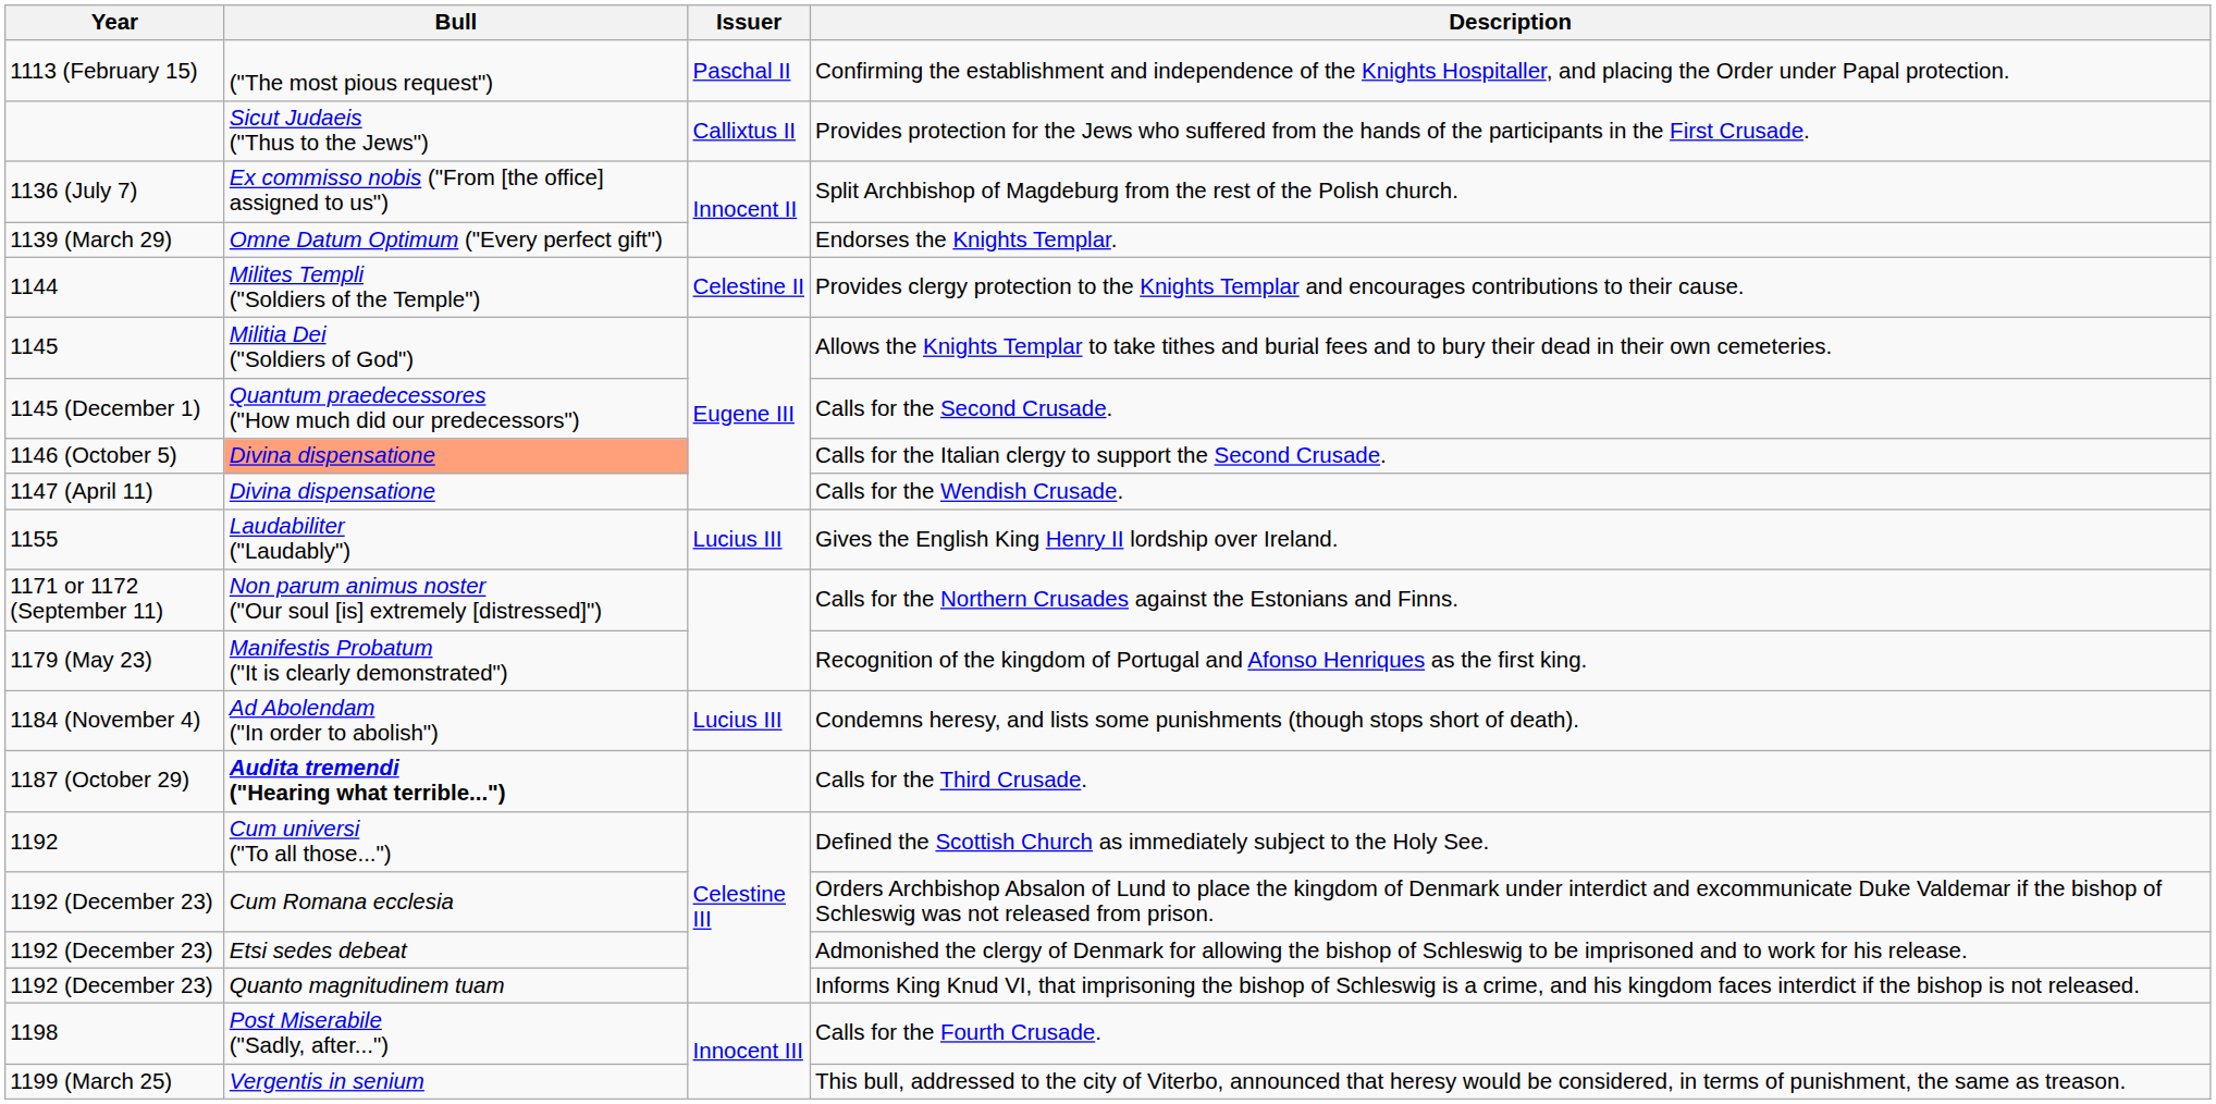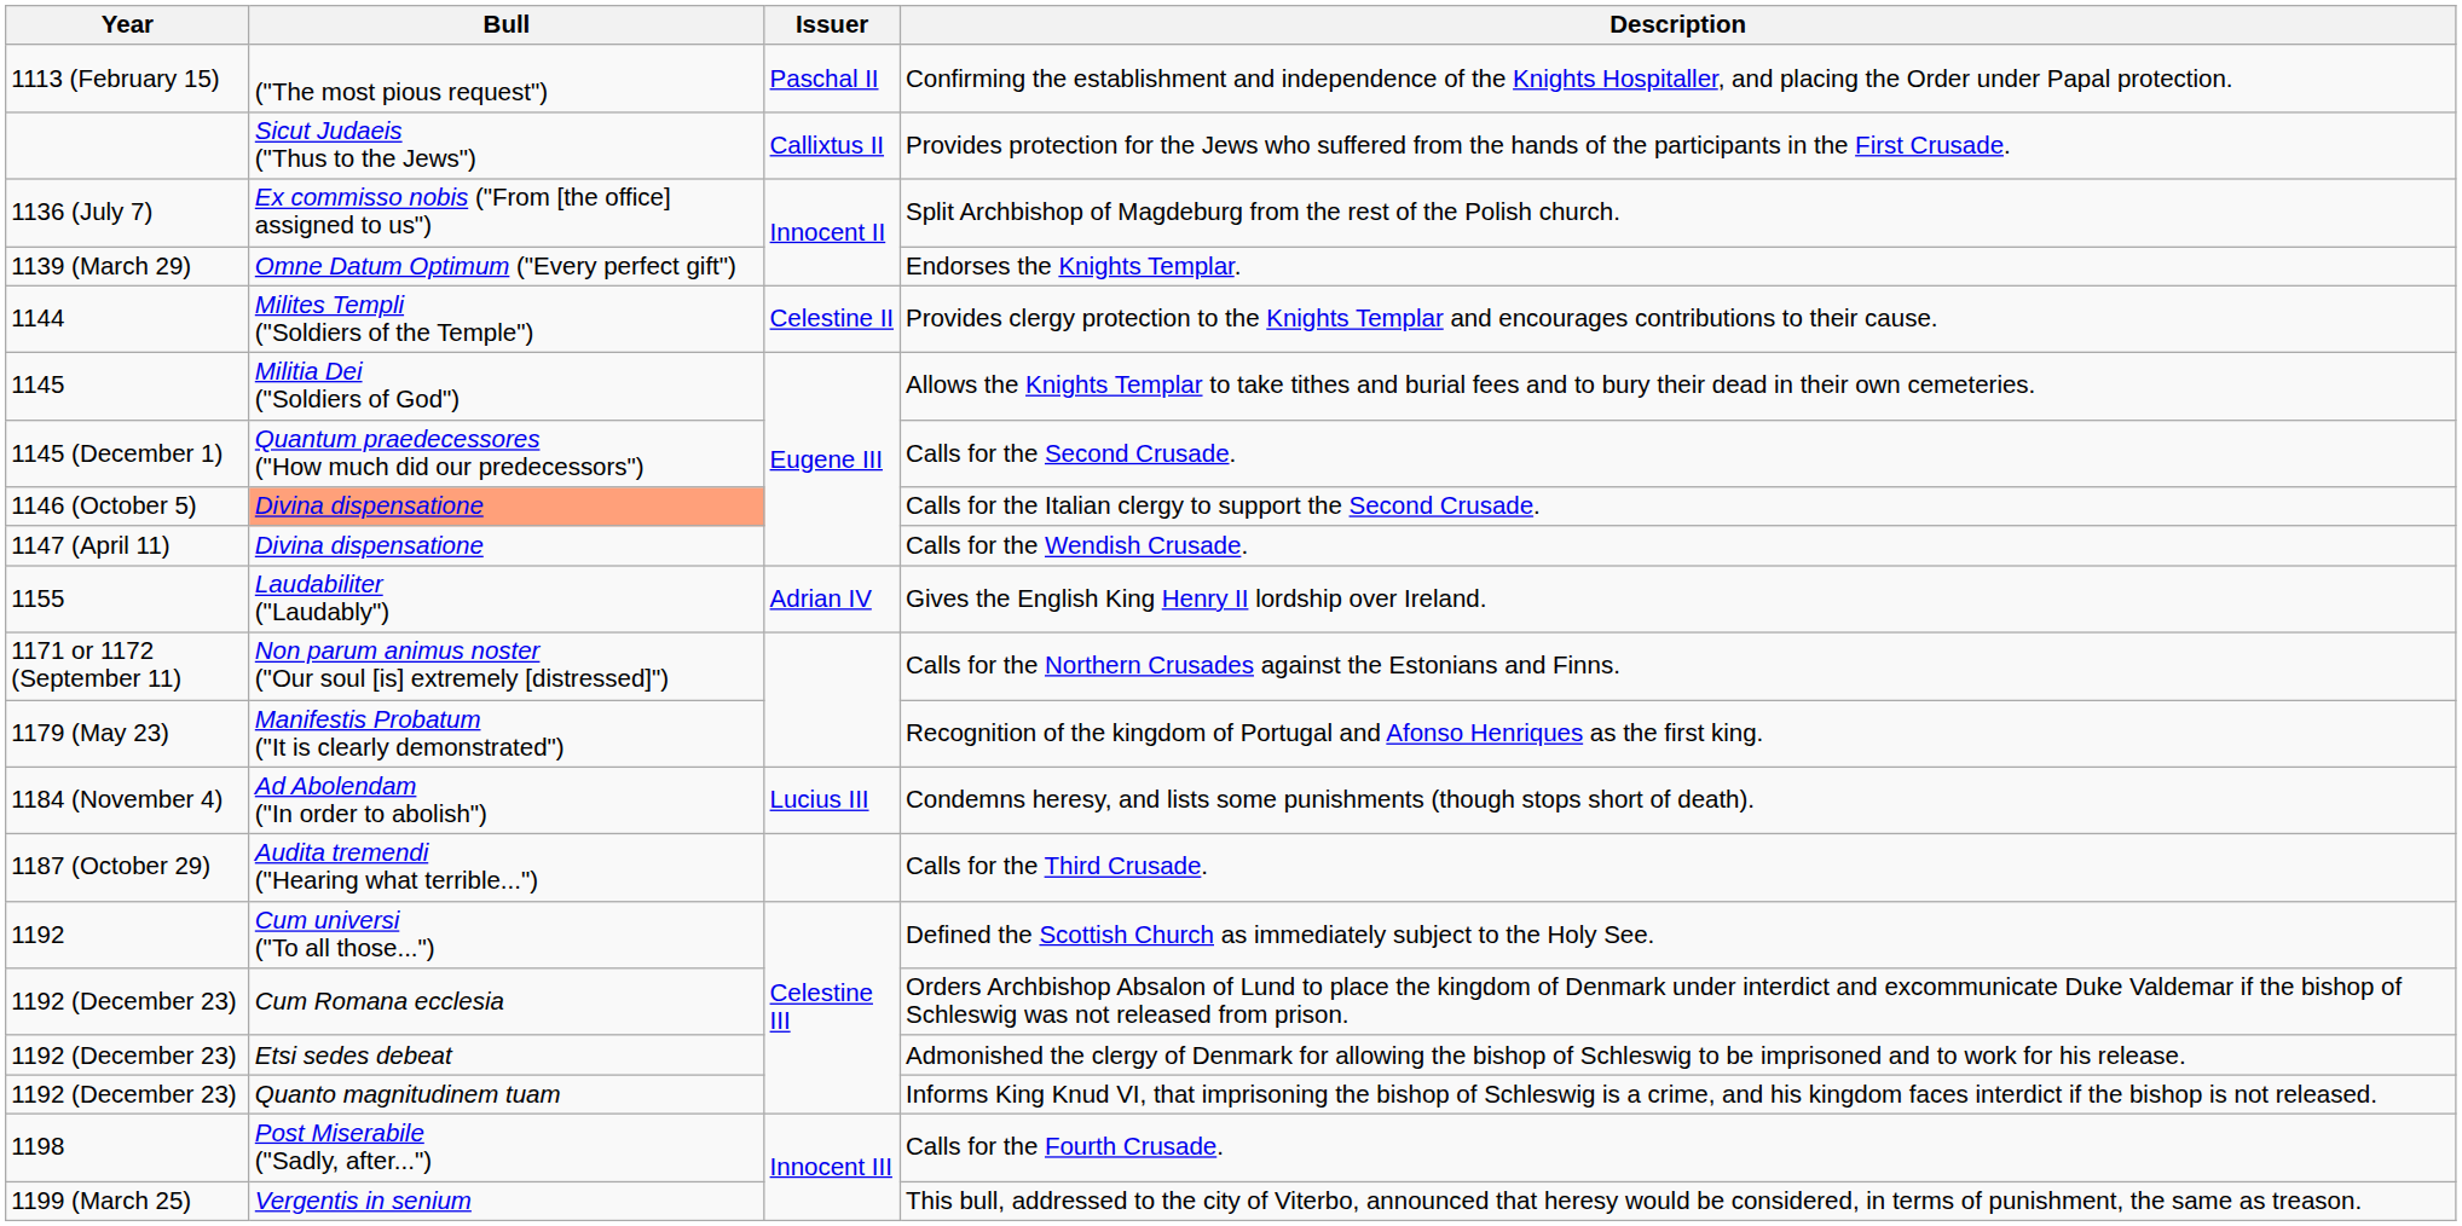Gives the English King Henry II lordship over Ireland. | Issuer: Lucius III -> Adrian IV
Calls for the Third Crusade. | Bull: bold -> normal
